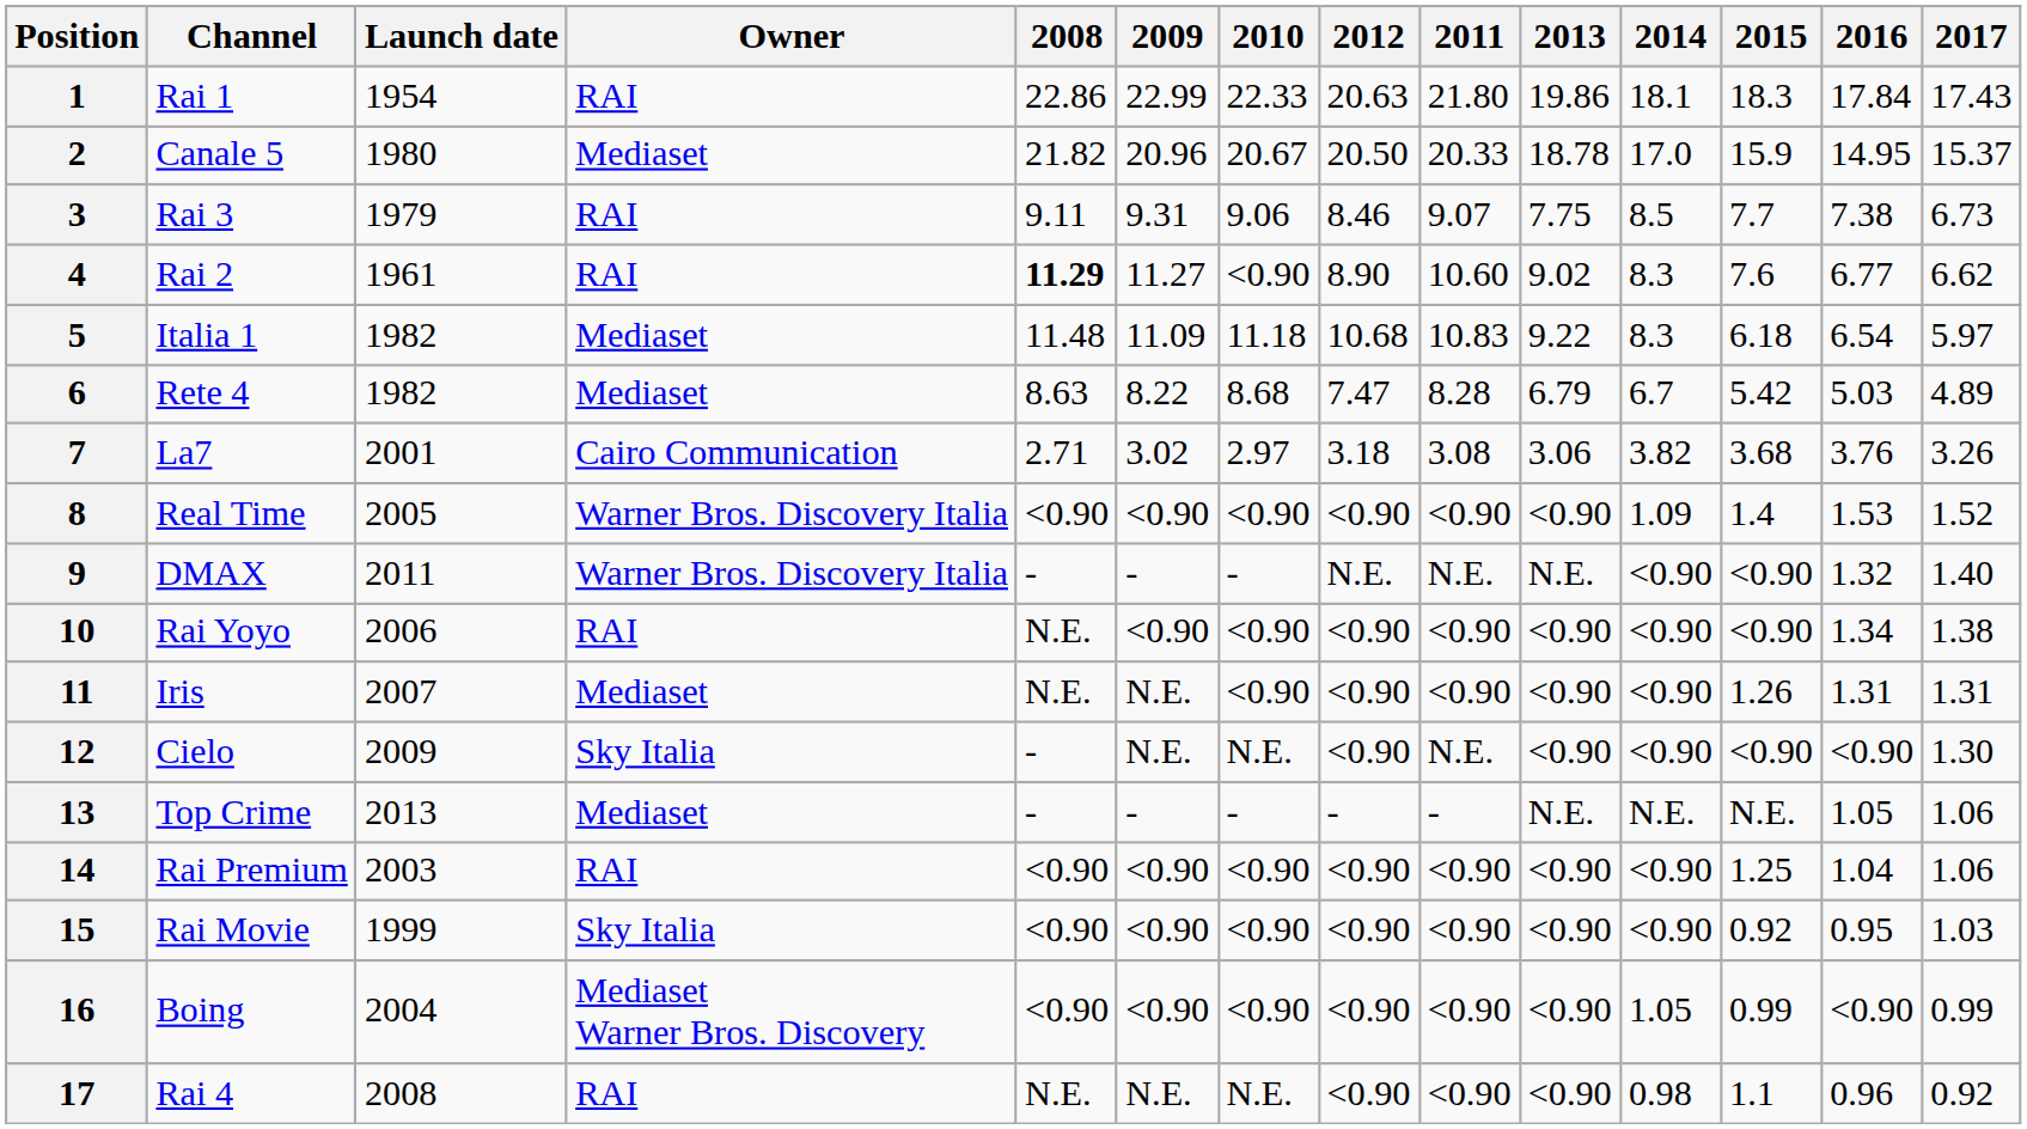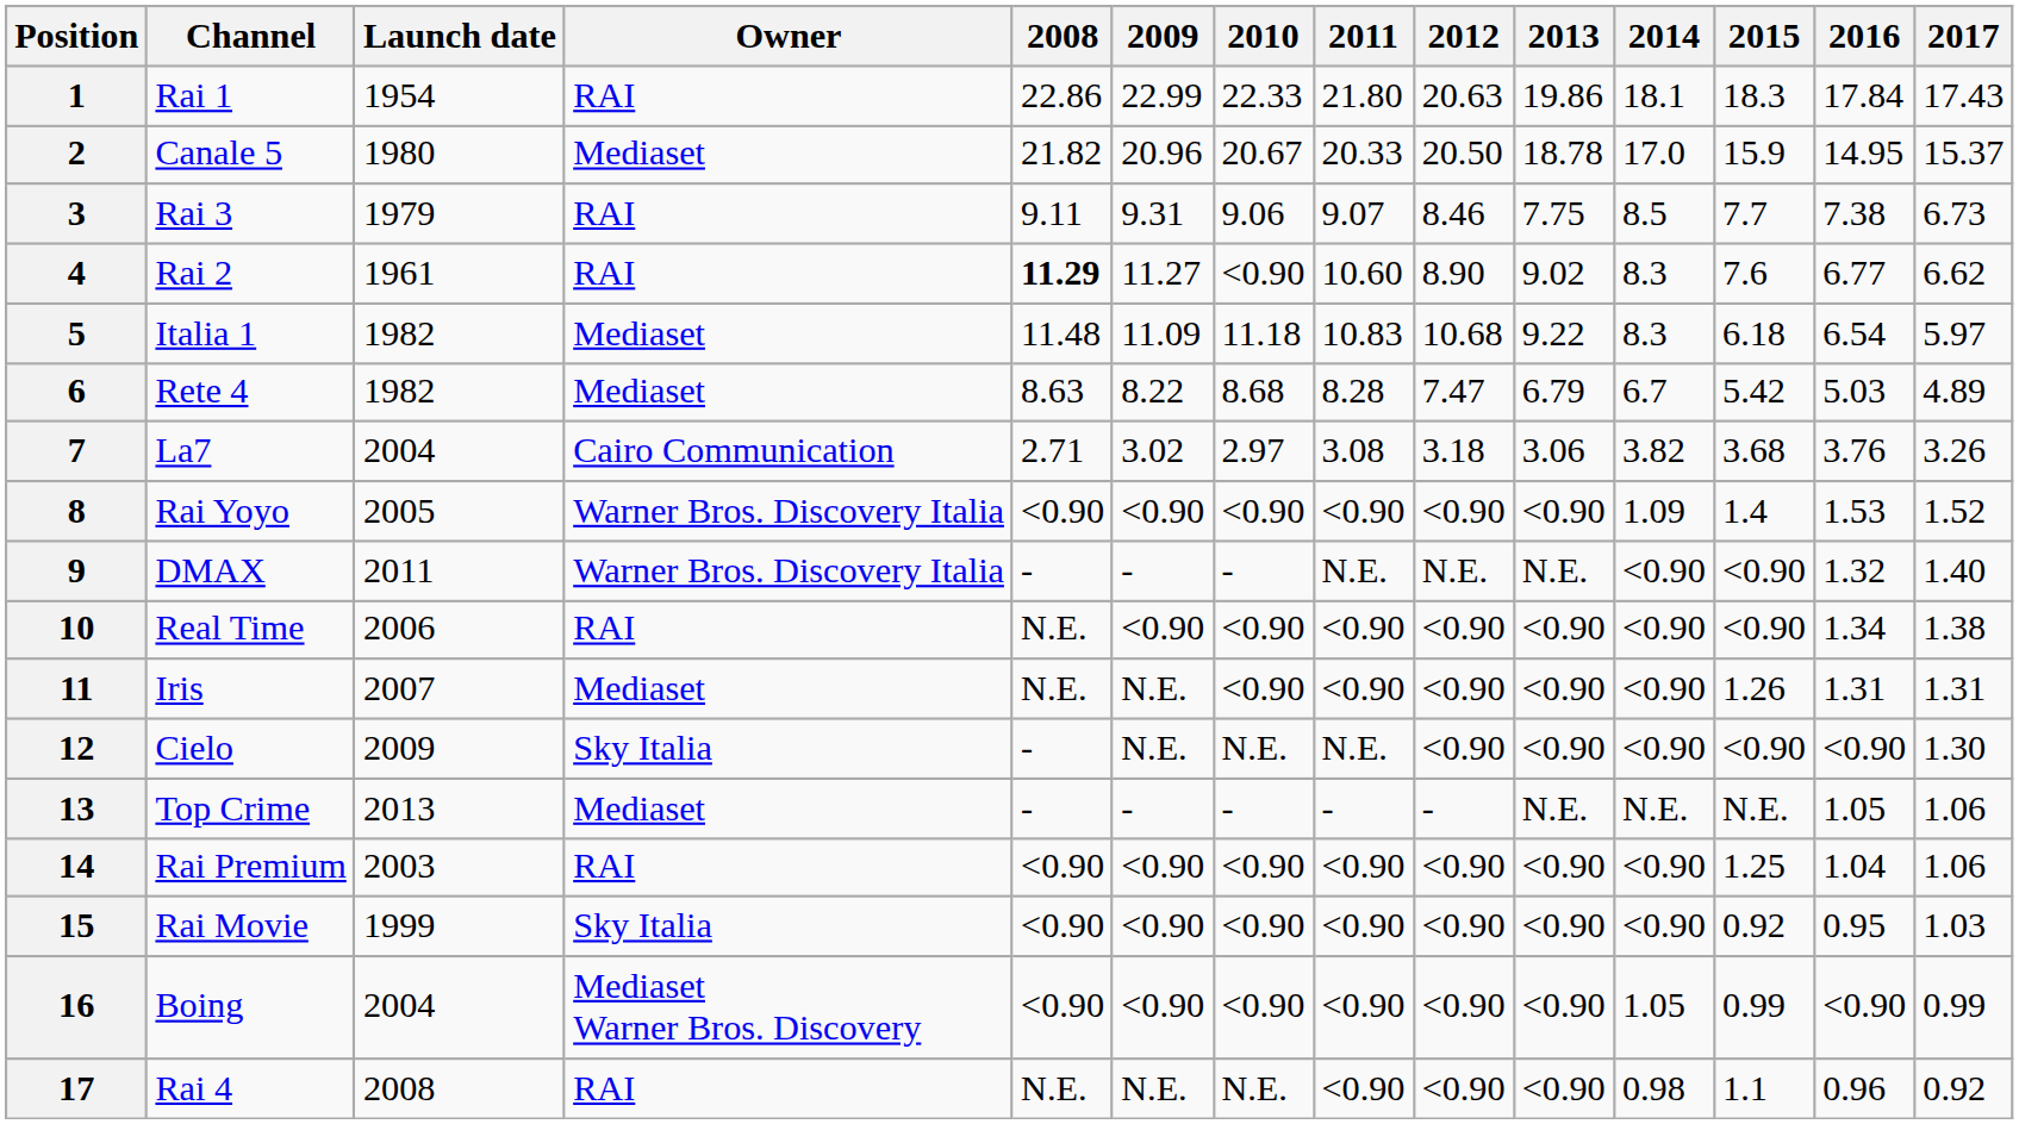columns swapped: 2011 <-> 2012
7 | Launch date: 2001 -> 2004
8 | Channel: Real Time -> Rai Yoyo
10 | Channel: Rai Yoyo -> Real Time
